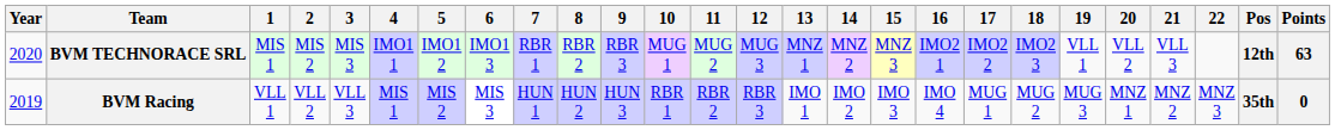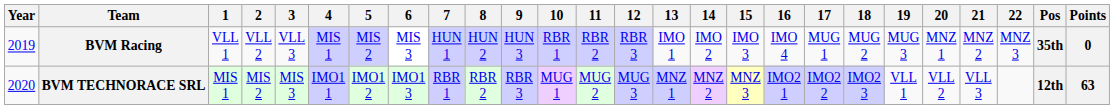rows swapped: BVM Racing <-> BVM TECHNORACE SRL
